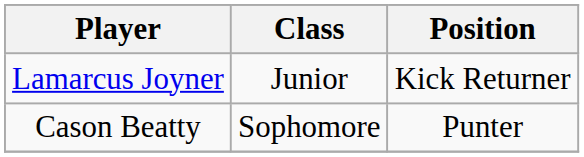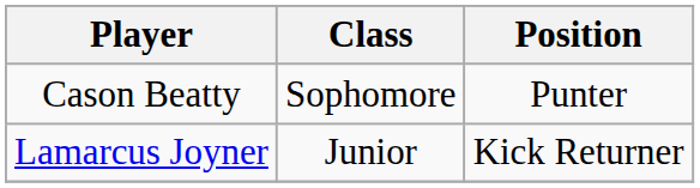rows swapped: Lamarcus Joyner <-> Cason Beatty
